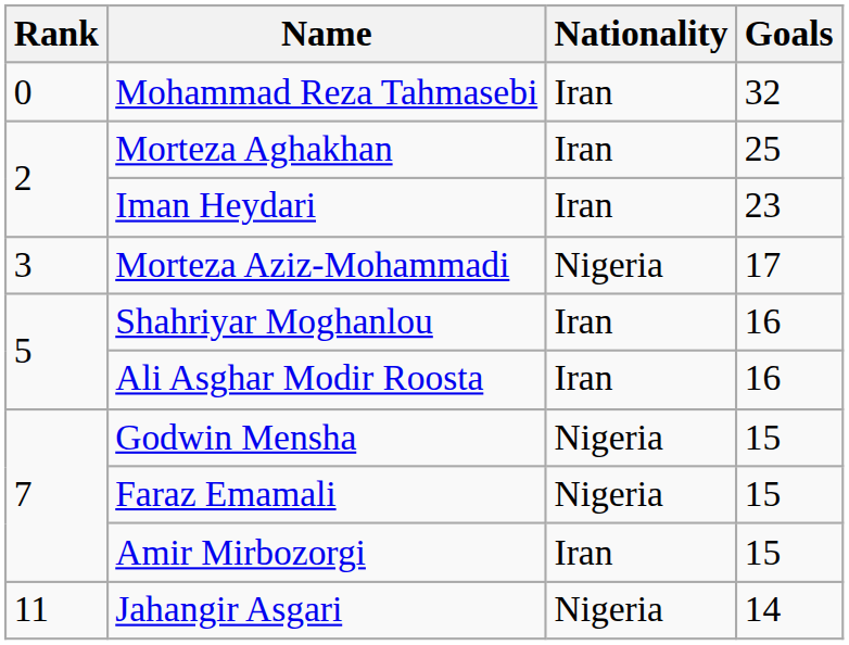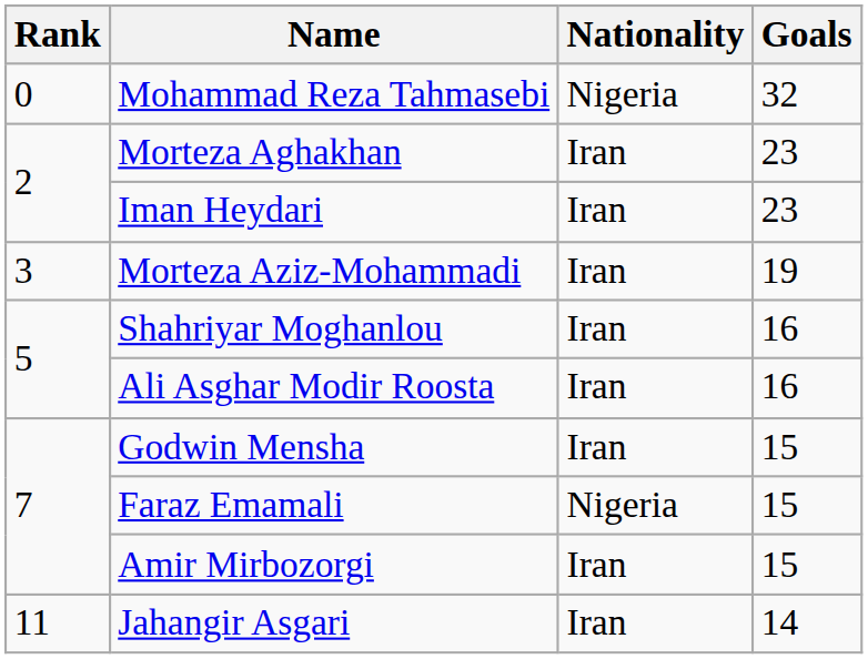Mohammad Reza Tahmasebi | Nationality: Iran -> Nigeria
Morteza Aghakhan | Goals: 25 -> 23
Morteza Aziz-Mohammadi | Nationality: Nigeria -> Iran
Morteza Aziz-Mohammadi | Goals: 17 -> 19
Godwin Mensha | Nationality: Nigeria -> Iran
Jahangir Asgari | Nationality: Nigeria -> Iran
